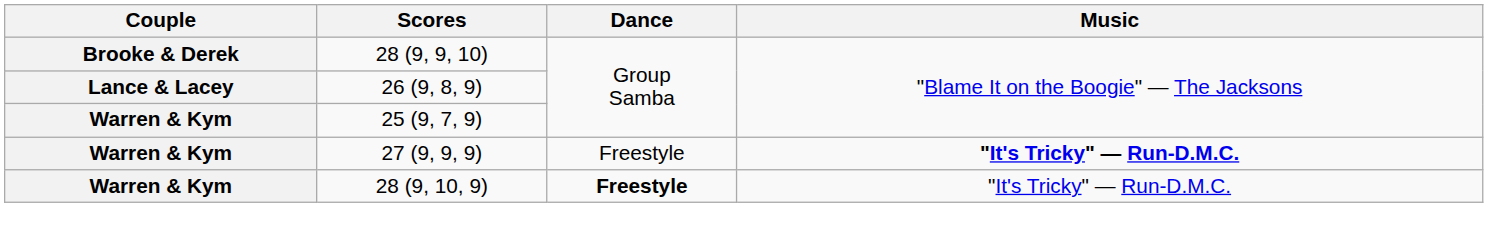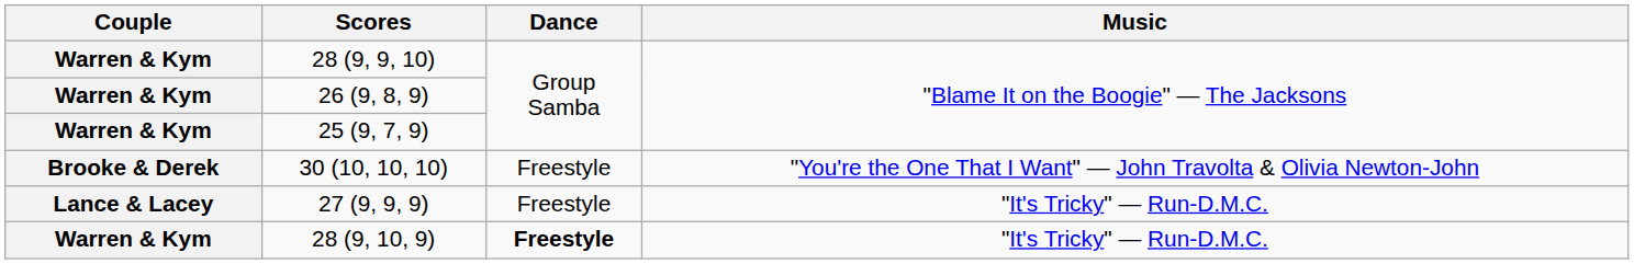28 (9, 9, 10) | Couple: Brooke & Derek -> Warren & Kym
26 (9, 8, 9) | Couple: Lance & Lacey -> Warren & Kym
+ row: Brooke & Derek | 30 (10, 10, 10) | Freestyle | "You're the One That I Want" — John Travolta & Olivia Newton-John
27 (9, 9, 9) | Couple: Warren & Kym -> Lance & Lacey
27 (9, 9, 9) | Music: bold -> normal
